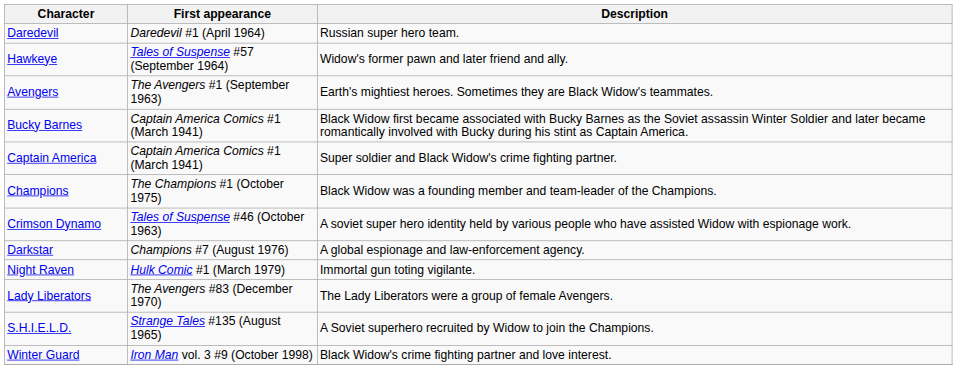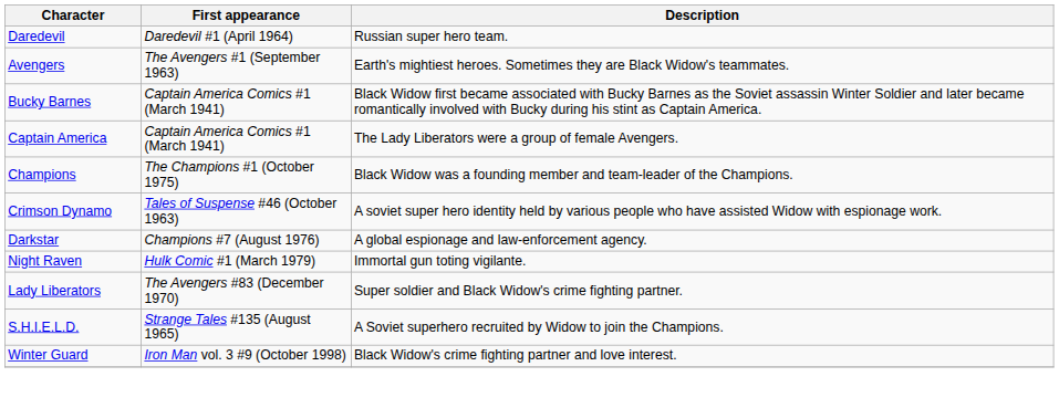- row: Hawkeye | Tales of Suspense #57 (September 1964) | Widow's former pawn and later friend and ally.
Captain America | Description: Super soldier and Black Widow's crime fighting partner. -> The Lady Liberators were a group of female Avengers.
Lady Liberators | Description: The Lady Liberators were a group of female Avengers. -> Super soldier and Black Widow's crime fighting partner.
